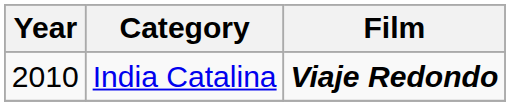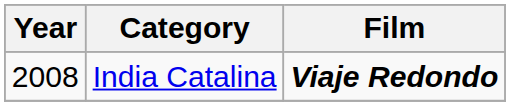India Catalina | Year: 2010 -> 2008
